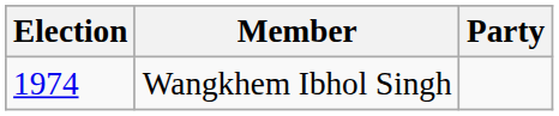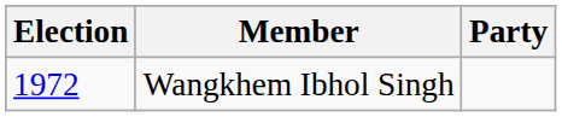Wangkhem Ibhol Singh | Election: 1974 -> 1972
